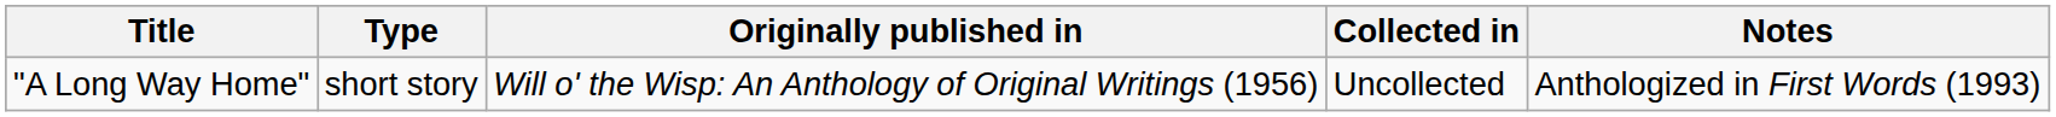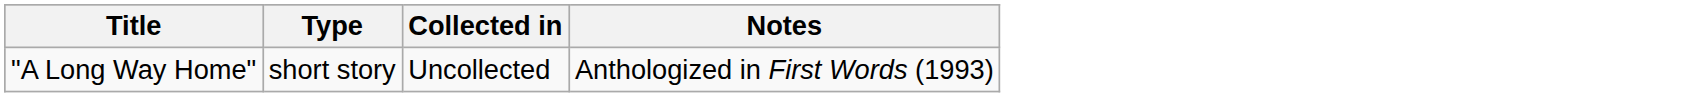- column: Originally published in | Will o' the Wisp: An Anthology of Original Writings (1956)
